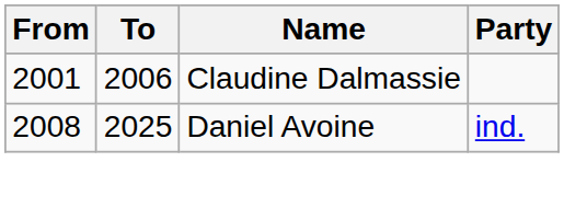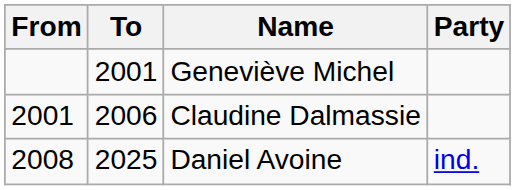+ row: 2001 | Geneviève Michel
